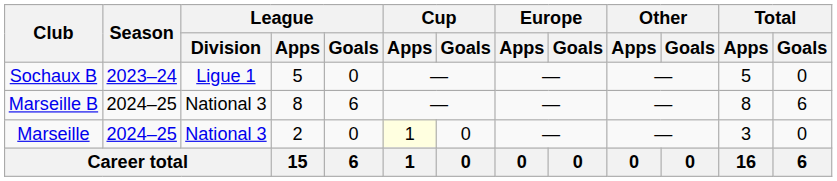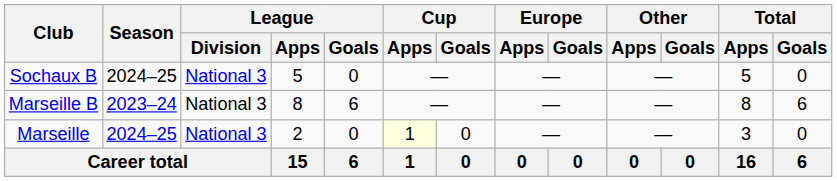Sochaux B | Season: 2023–24 -> 2024–25
Sochaux B | League / Division: Ligue 1 -> National 3
Marseille B | Season: 2024–25 -> 2023–24
